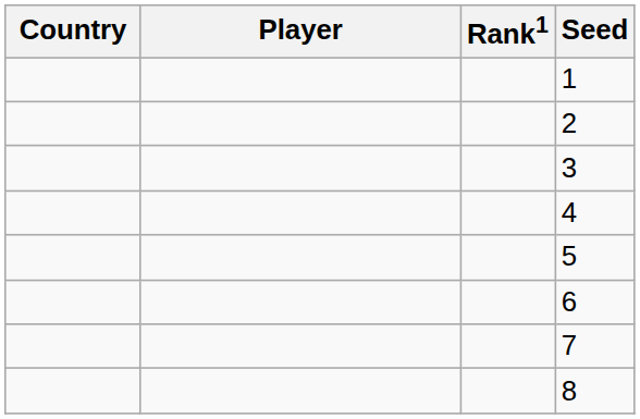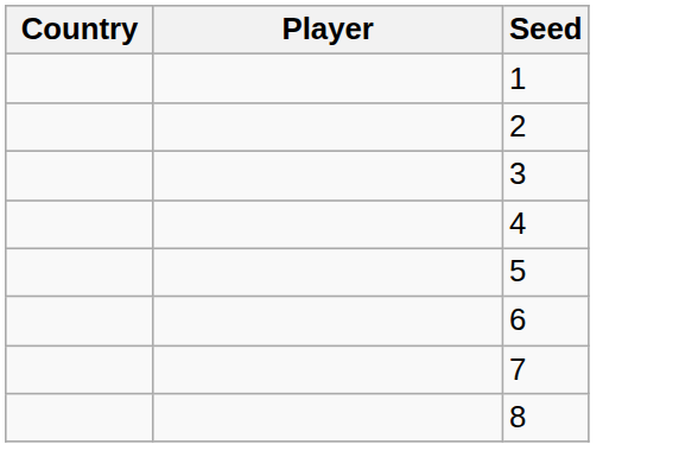- column: Rank1
